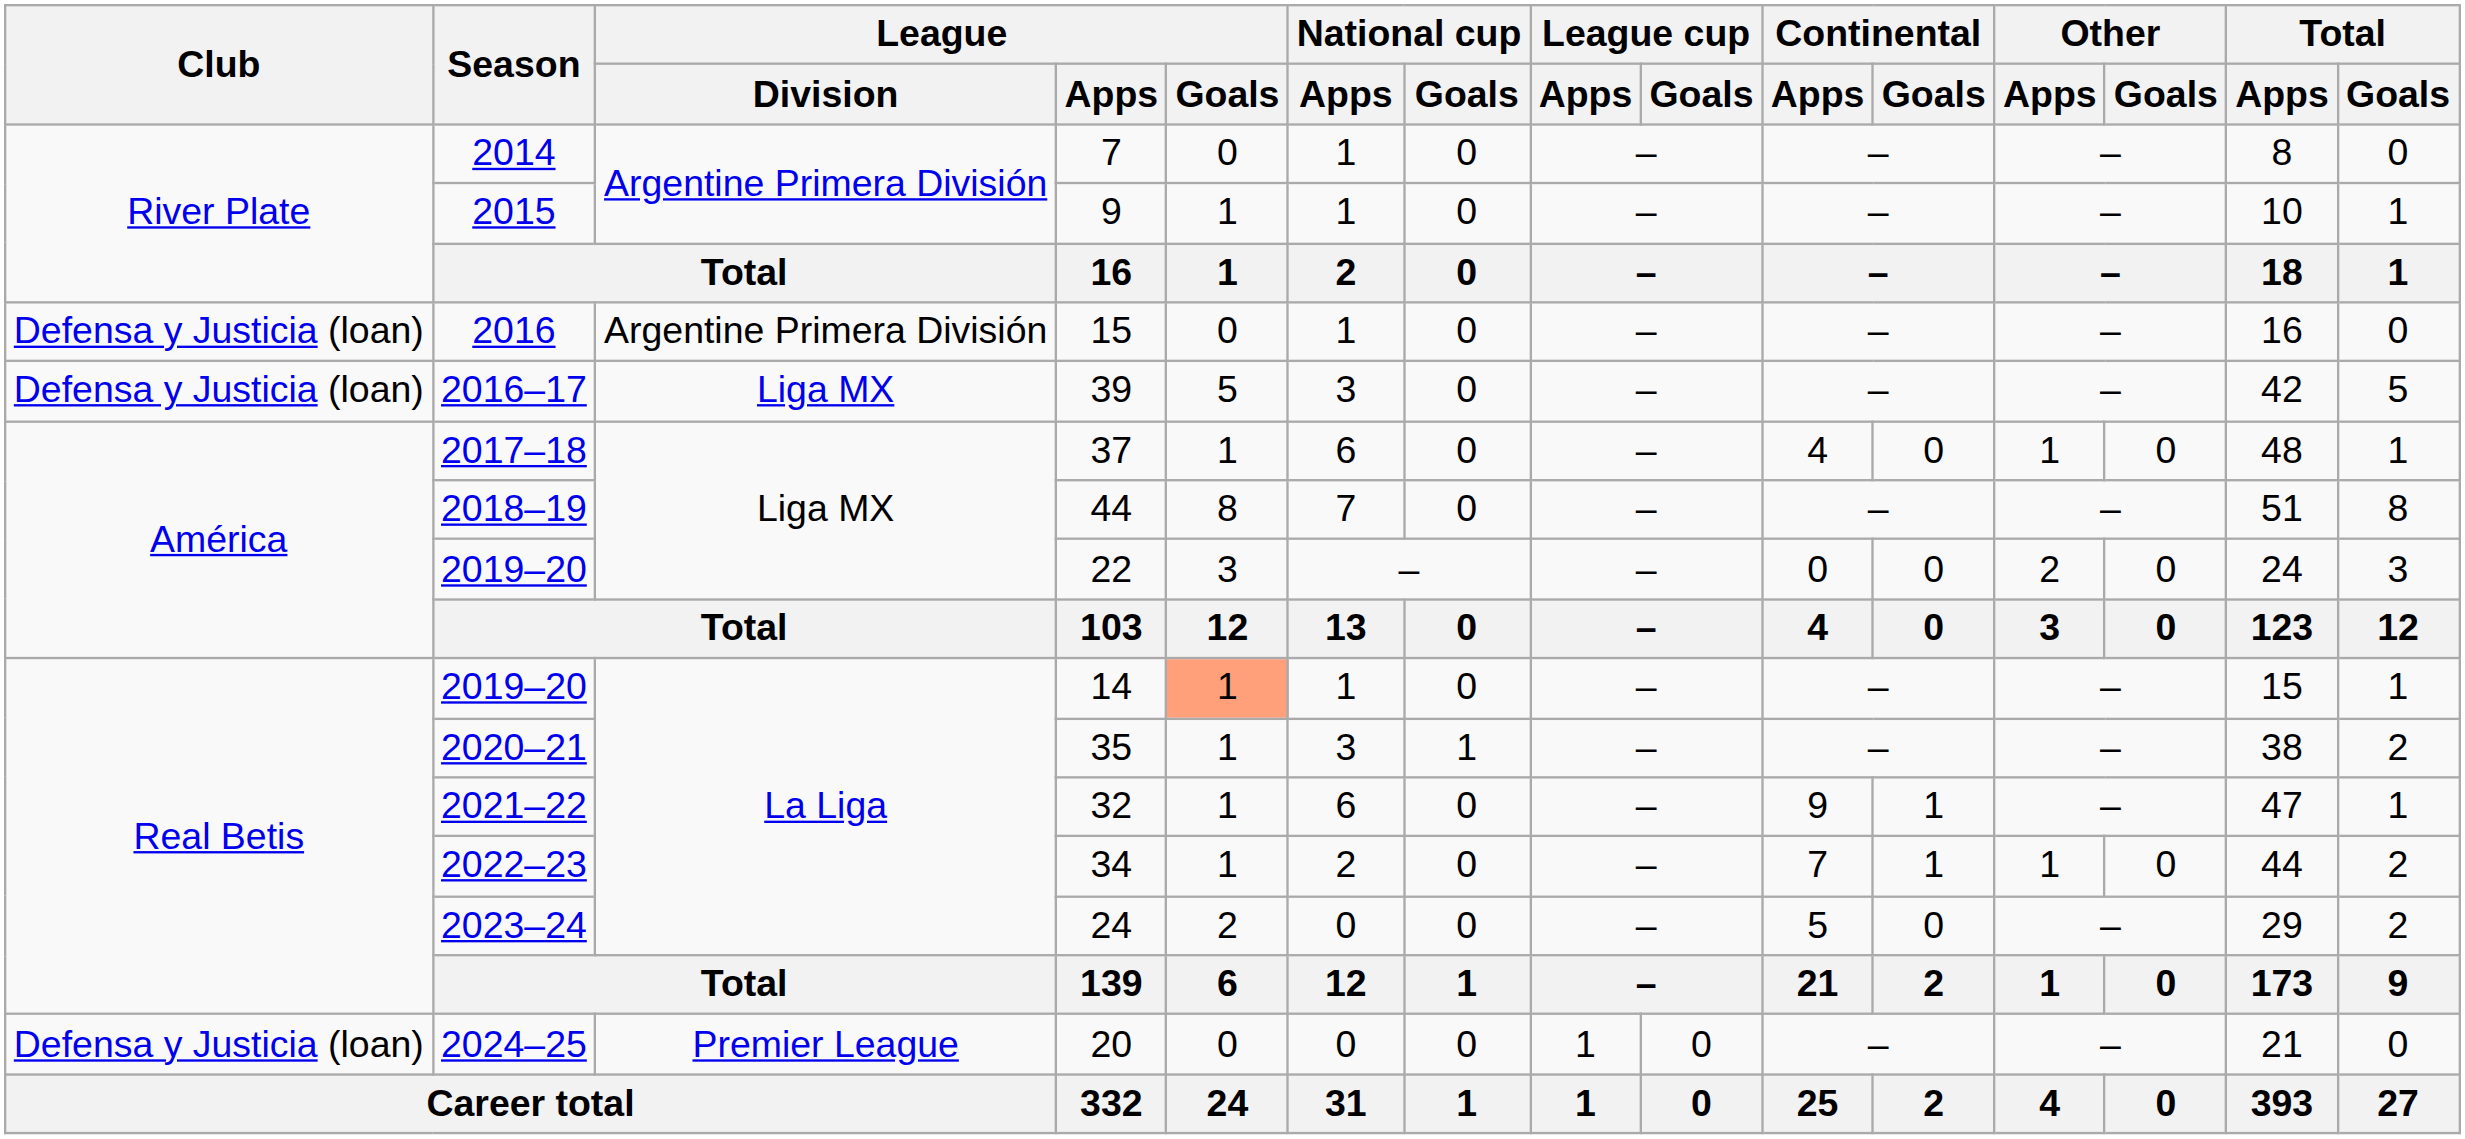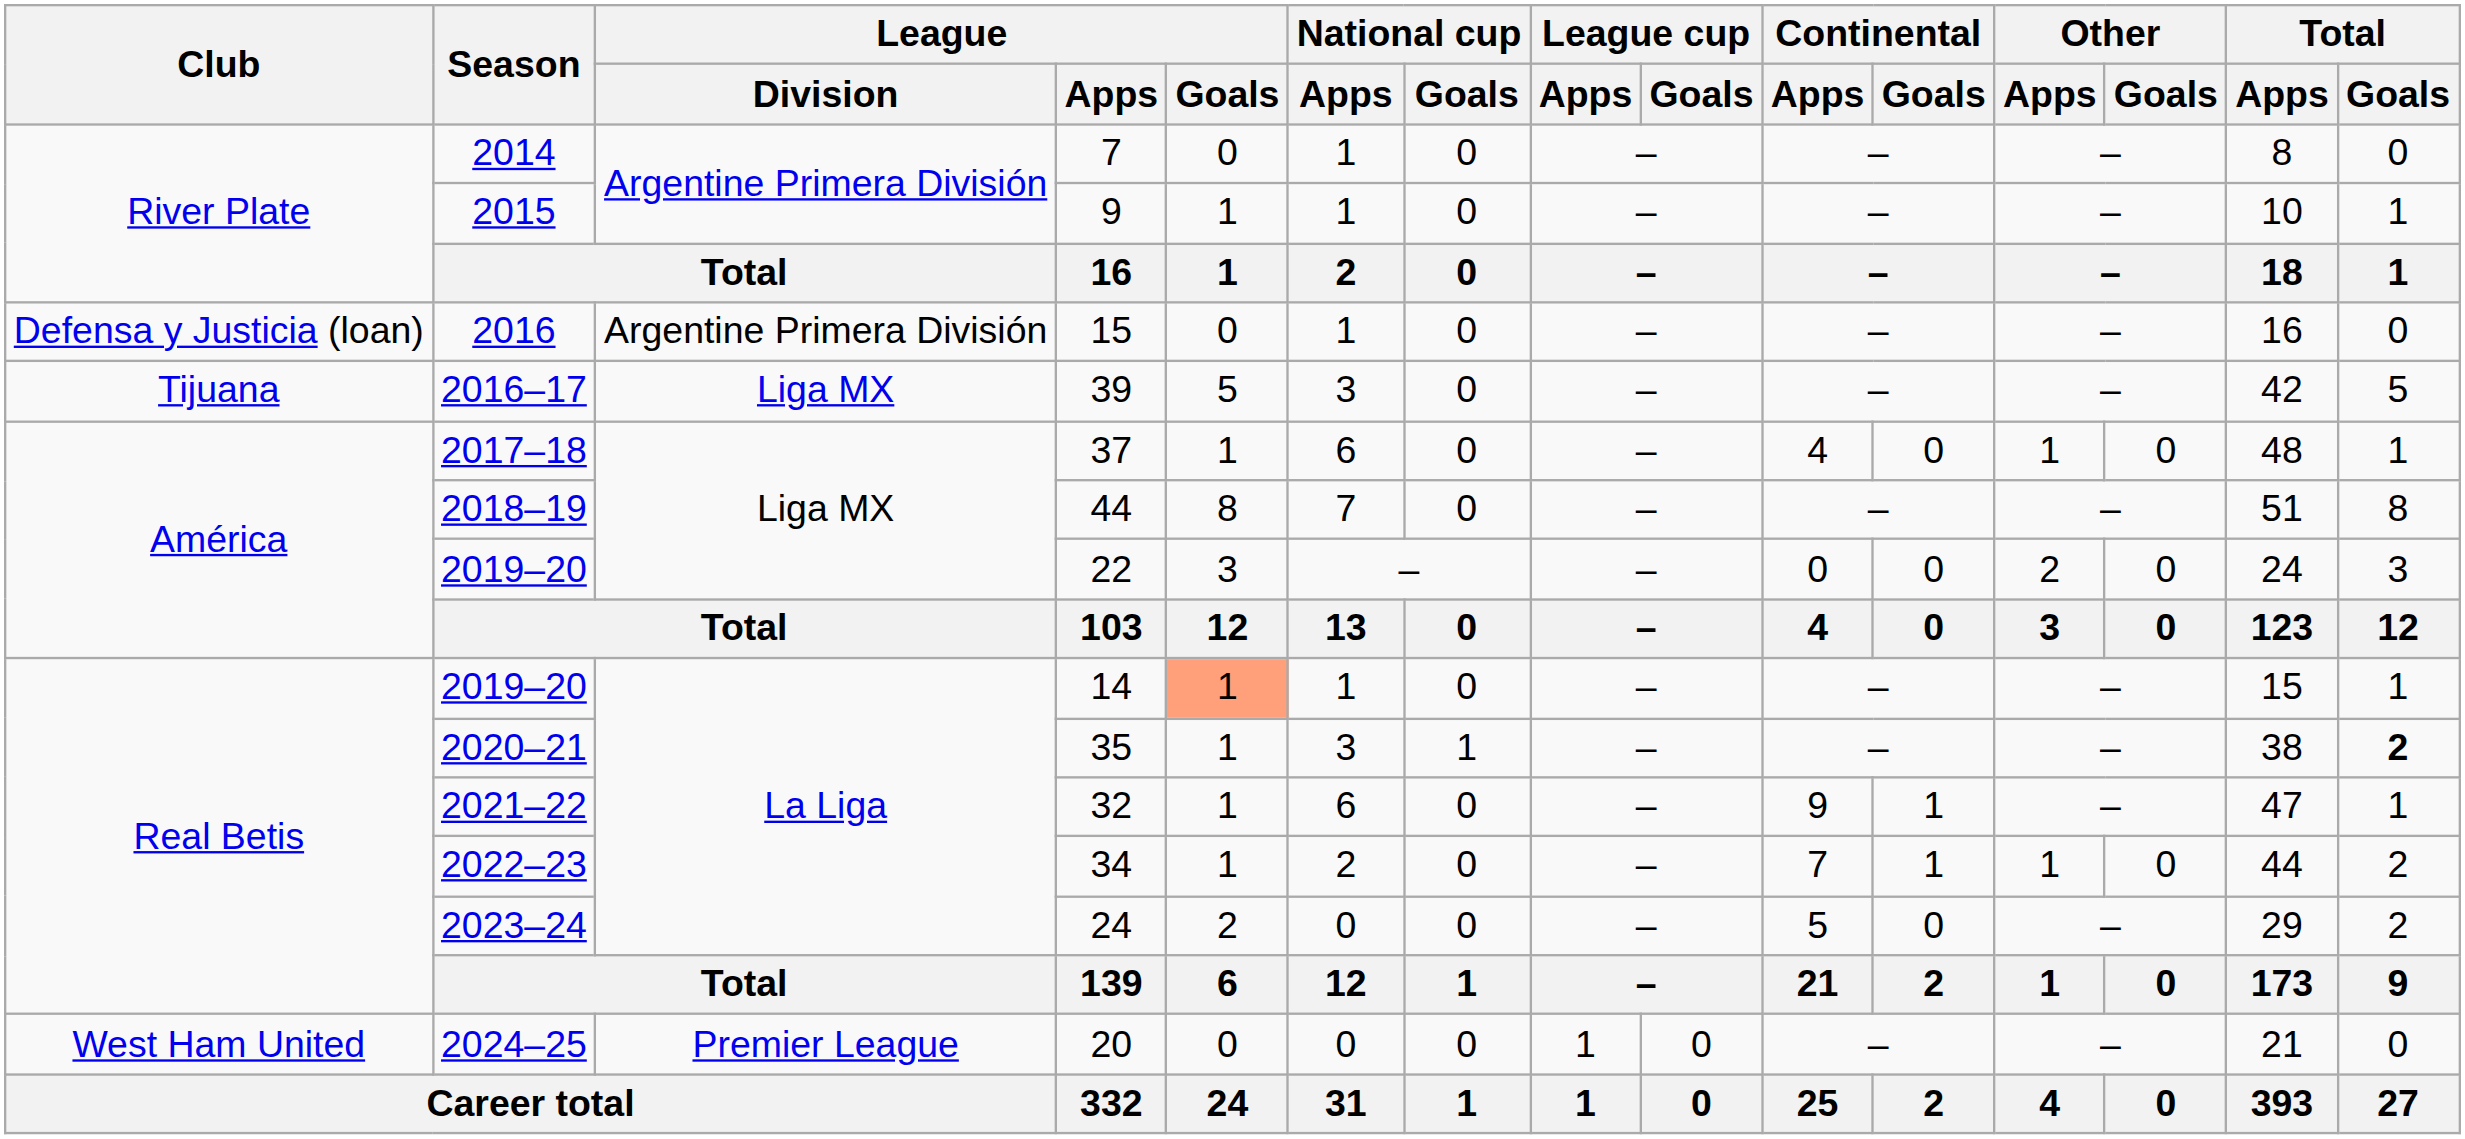39 | Club: Defensa y Justicia (loan) -> Tijuana
35 | Total / Goals: normal -> bold
20 | Club: Defensa y Justicia (loan) -> West Ham United
